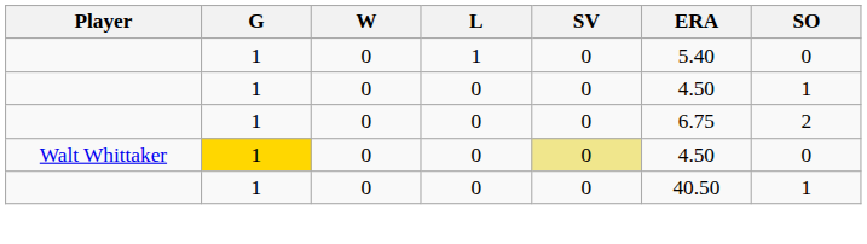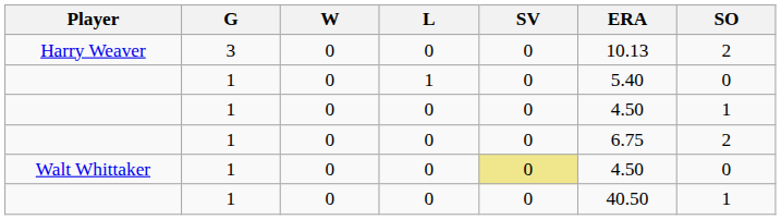+ row: Harry Weaver | 3 | 0 | 0 | 0 | 10.13 | 2
Walt Whittaker | G: gold background -> no background
